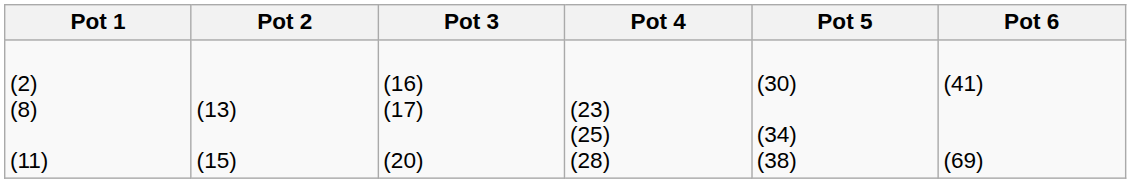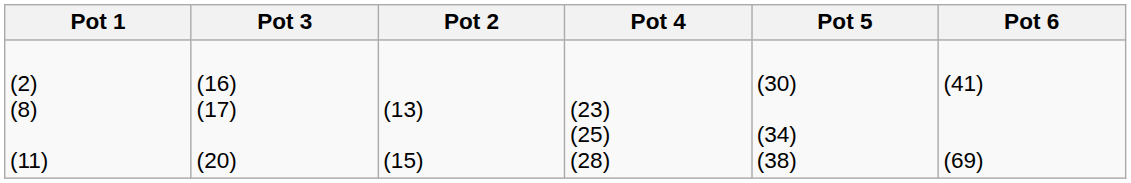columns swapped: Pot 2 <-> Pot 3
